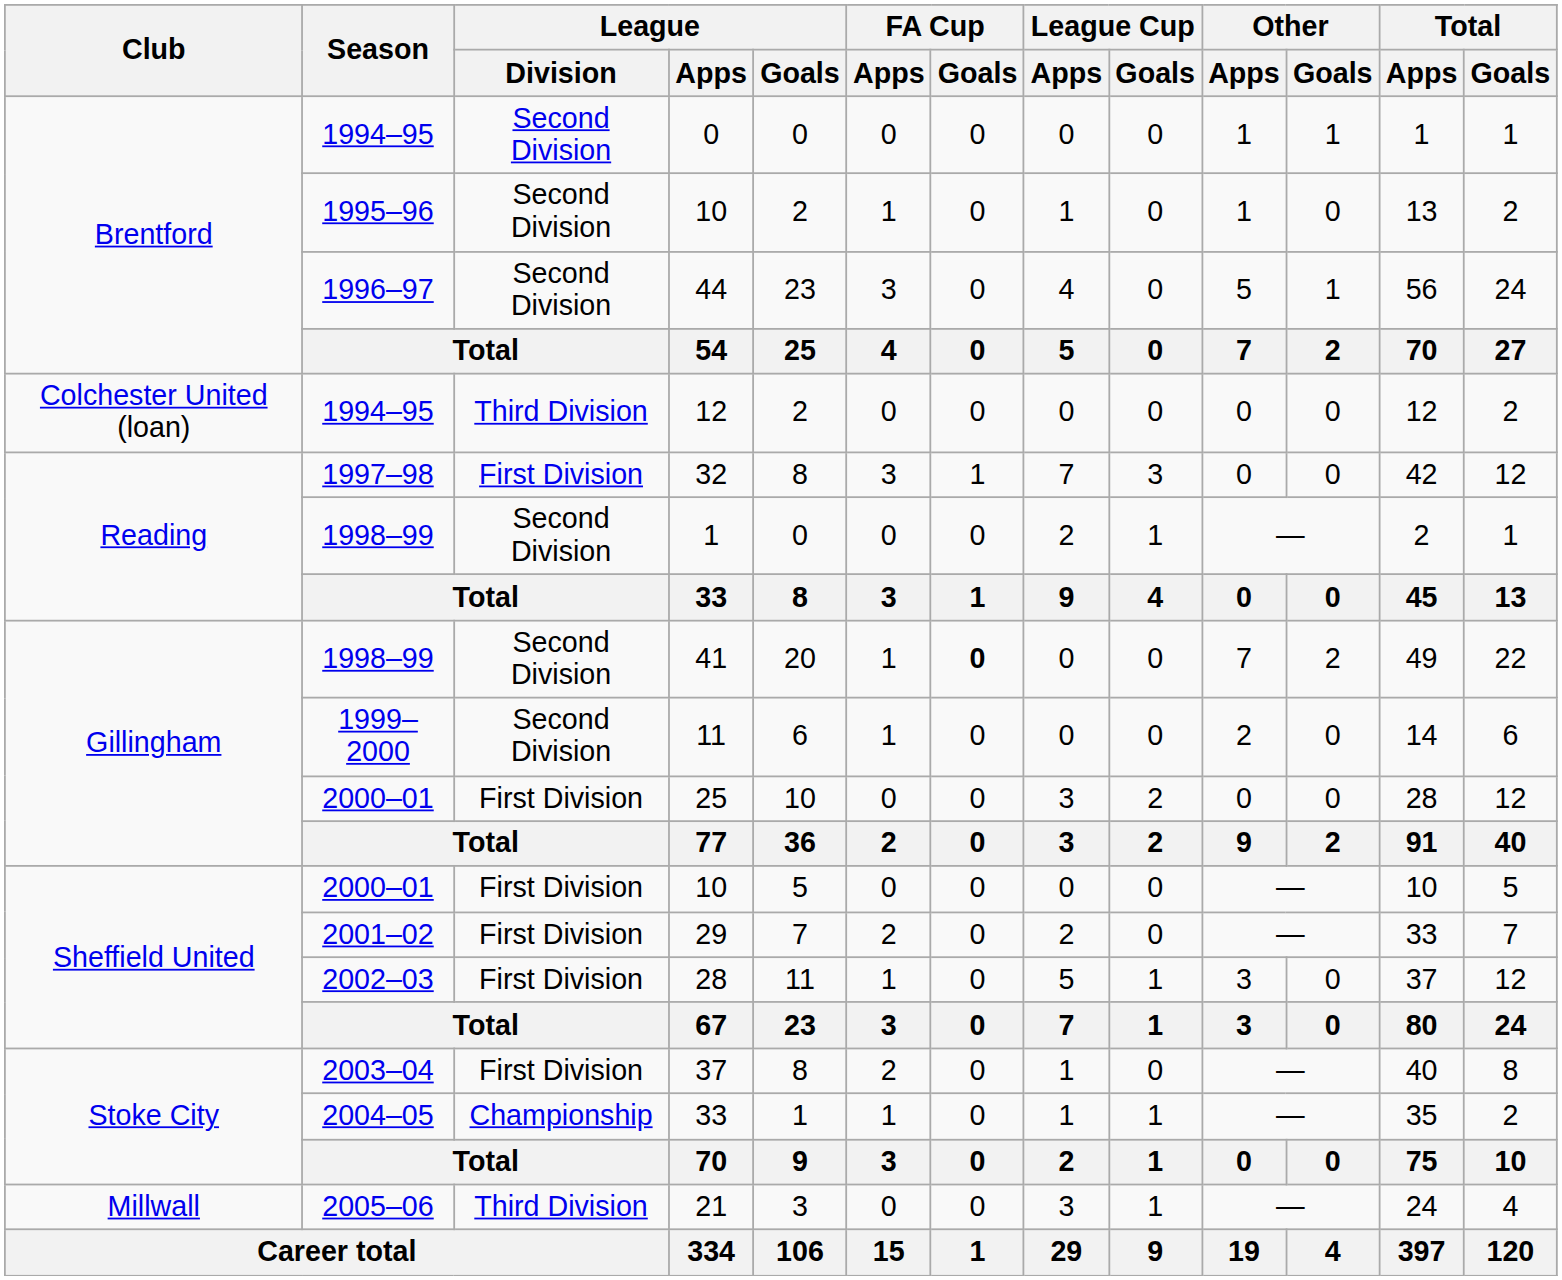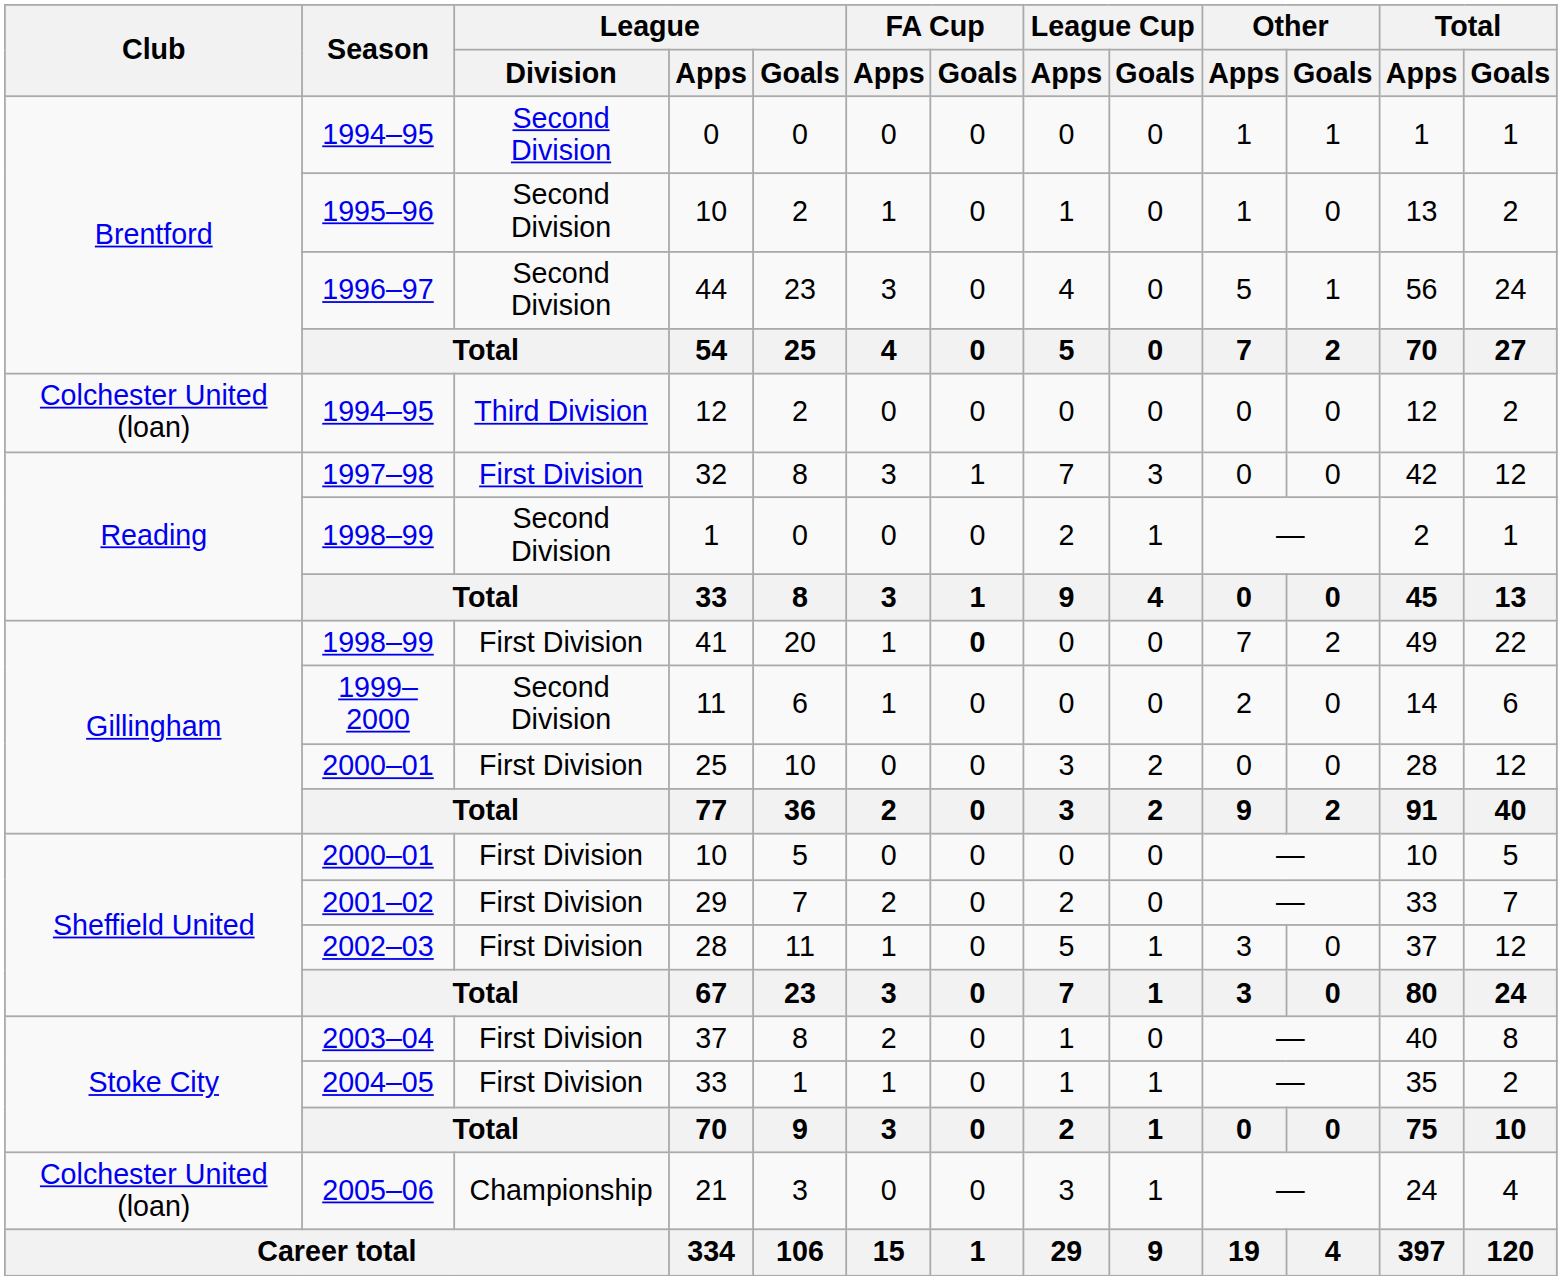41 | League / Division: Second Division -> First Division
2004–05 / 33 | League / Division: Championship -> First Division
21 | Club: Millwall -> Colchester United (loan)
21 | League / Division: Third Division -> Championship
